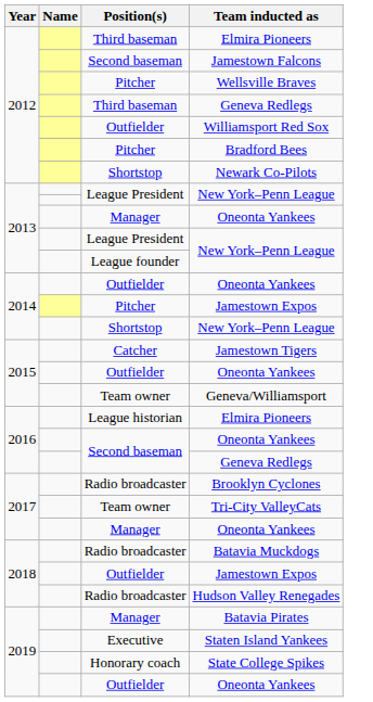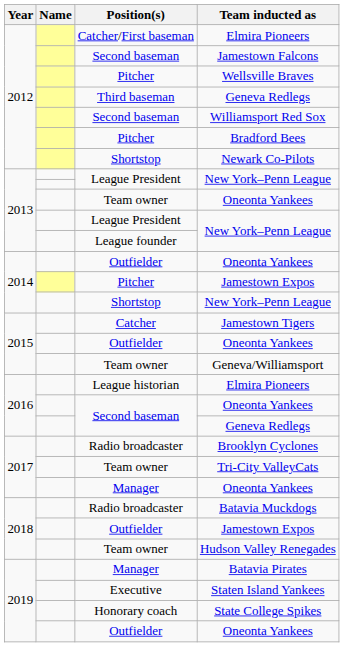2012 / Elmira Pioneers | Position(s): Third baseman -> Catcher/First baseman
Williamsport Red Sox | Position(s): Outfielder -> Second baseman
2013 / Oneonta Yankees | Position(s): Manager -> Team owner
Hudson Valley Renegades | Position(s): Radio broadcaster -> Team owner
